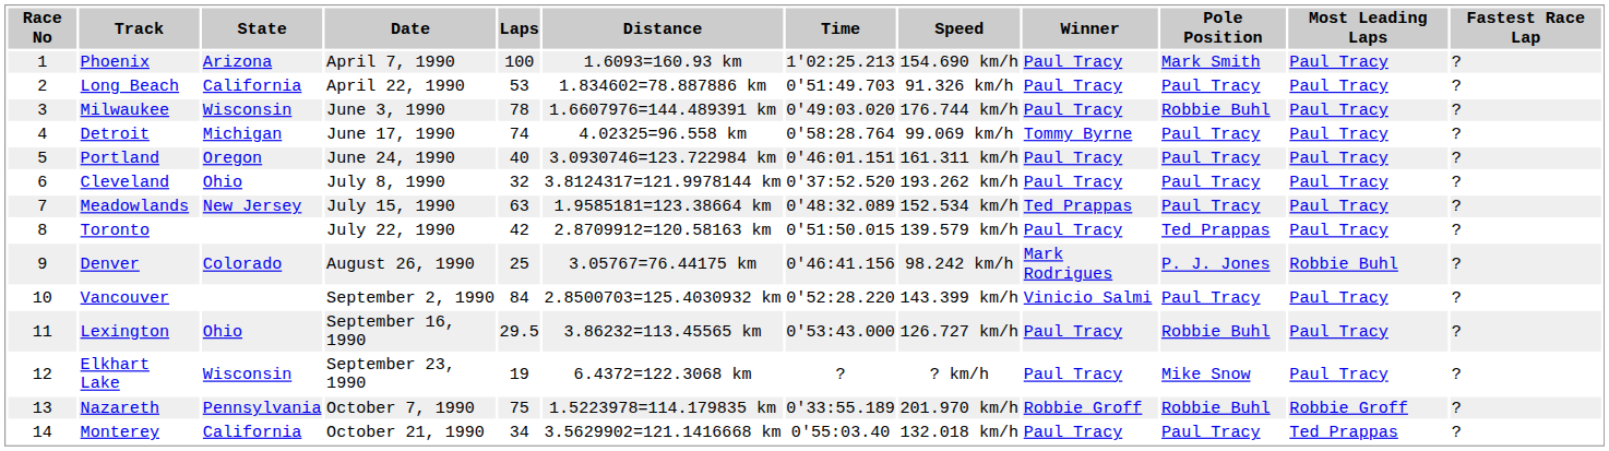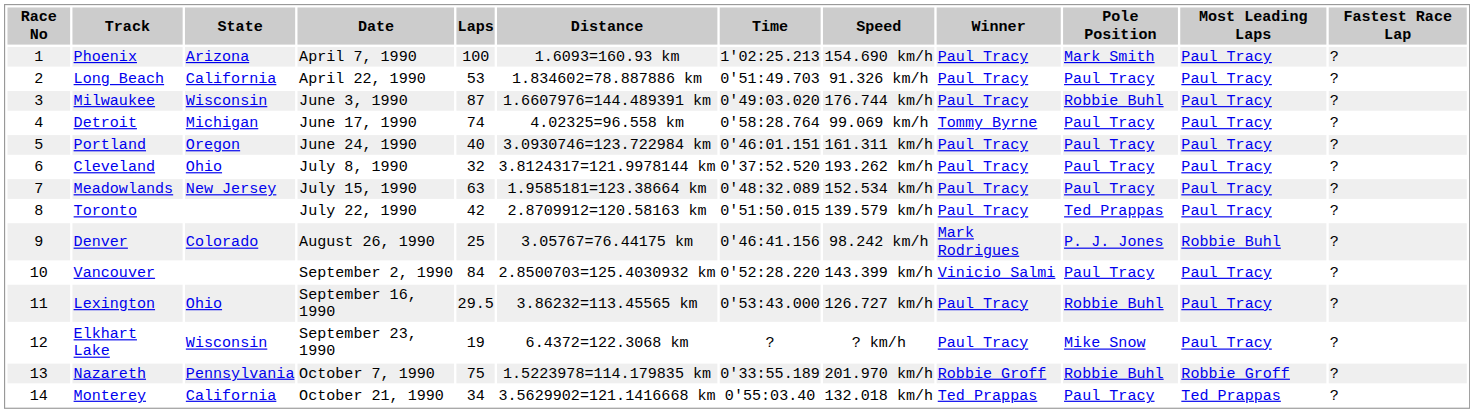Milwaukee | Laps: 78 -> 87
Meadowlands | Winner: Ted Prappas -> Paul Tracy
Monterey | Winner: Paul Tracy -> Ted Prappas
